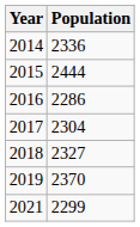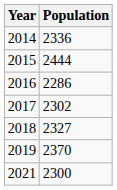2017 | Population: 2304 -> 2302
2021 | Population: 2299 -> 2300
